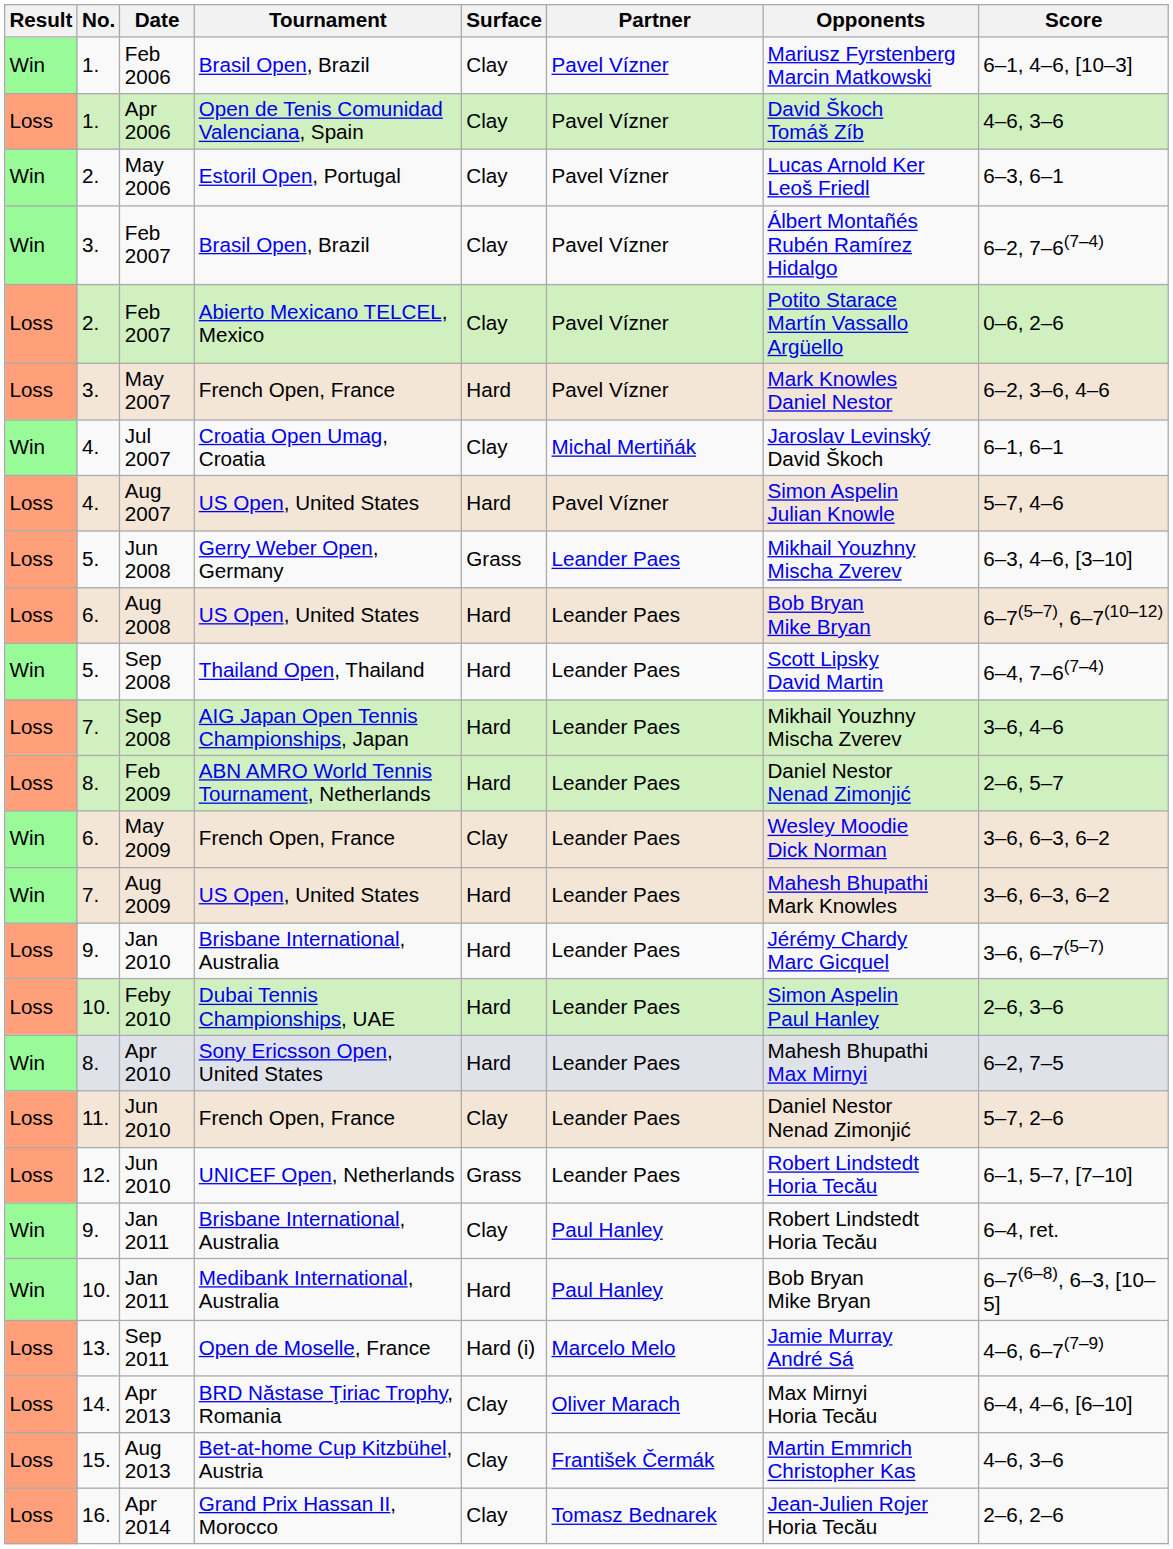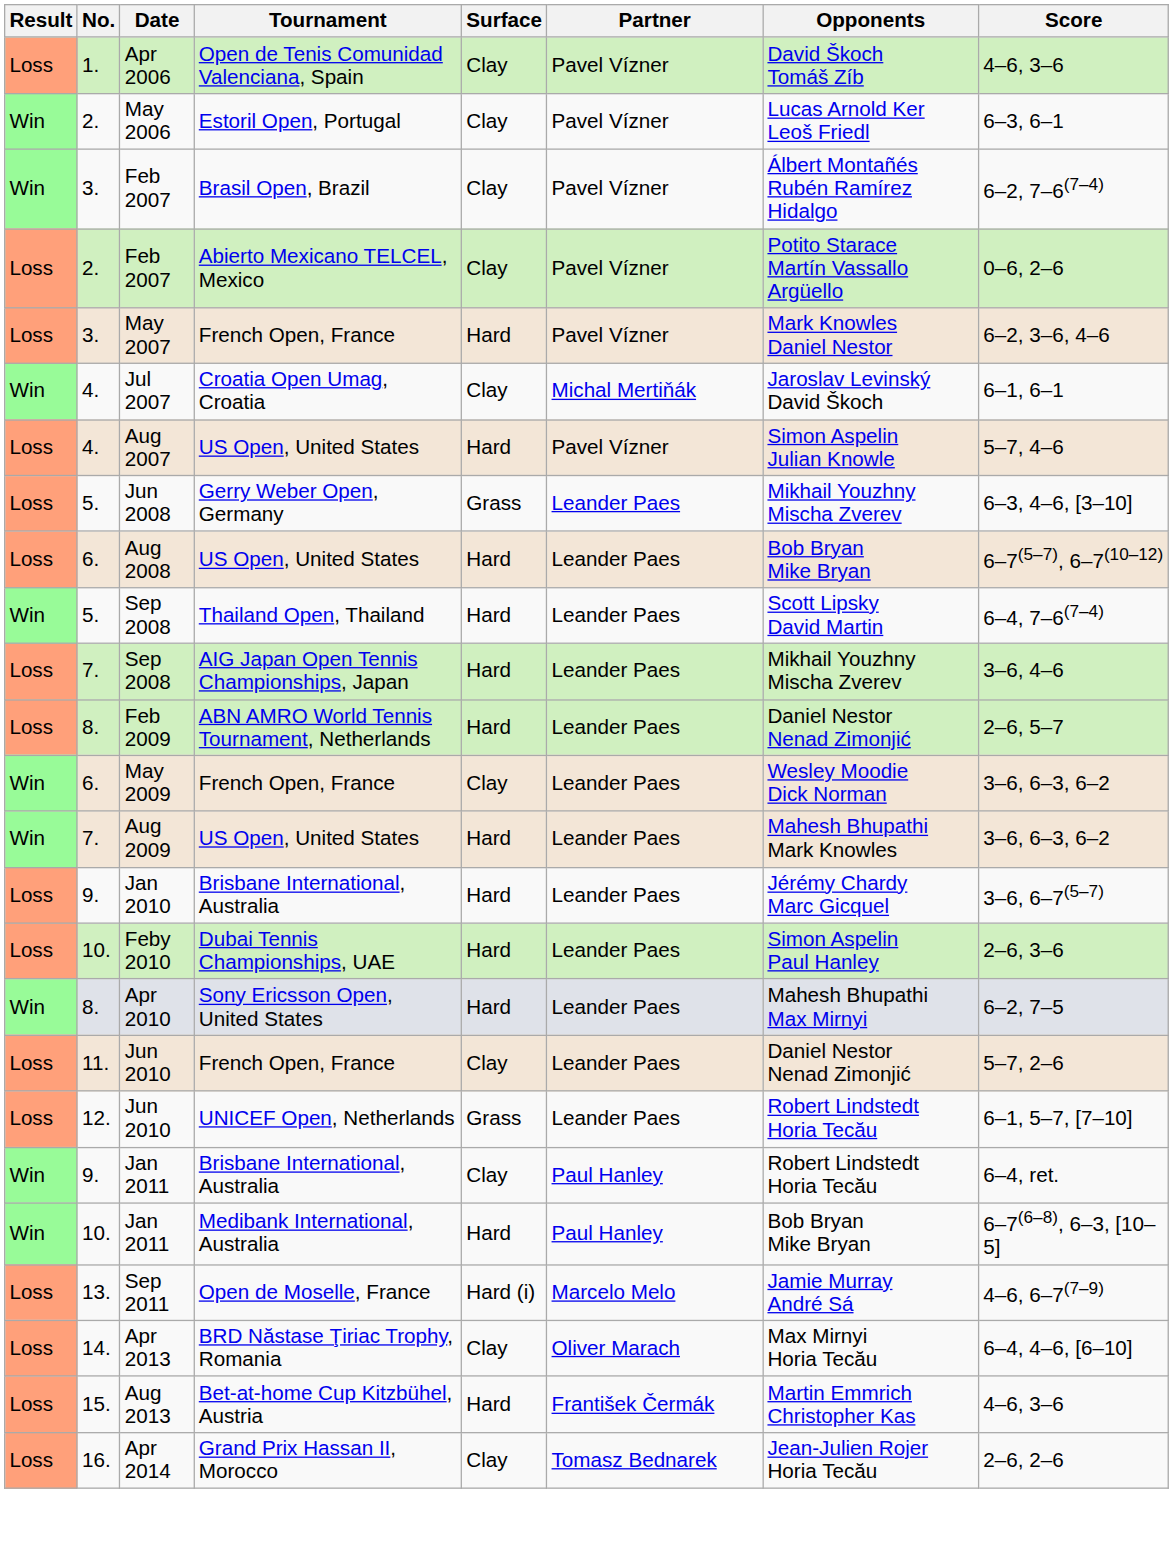- row: Win | 1. | Feb 2006 | Brasil Open, Brazil | Clay | Pavel Vízner | Mariusz Fyrstenberg Marcin Matkowski | 6–1, 4–6, [10–3]
Aug 2013 | Surface: Clay -> Hard
